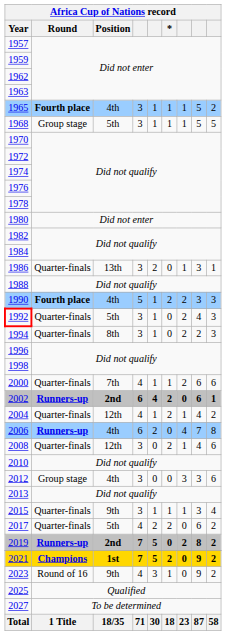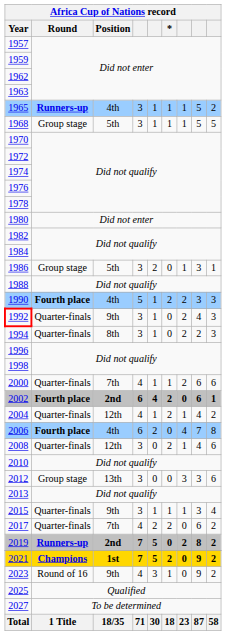1965 | Round: Fourth place -> Runners-up
1986 | Round: Quarter-finals -> Group stage
1986 | Position: 13th -> 5th
1992 | Position: 5th -> 9th
2002 | Round: Runners-up -> Fourth place
2006 | Round: Runners-up -> Fourth place
2012 | Position: 4th -> 13th
2017 | Position: 5th -> 7th
